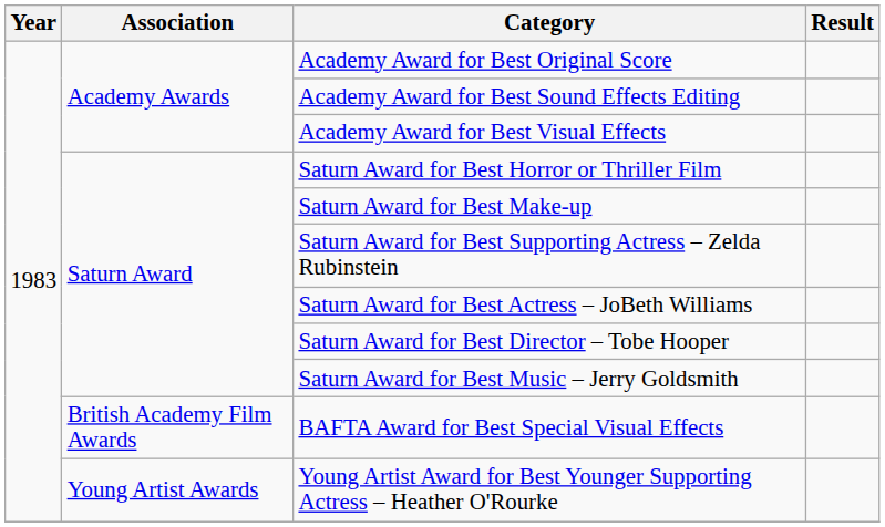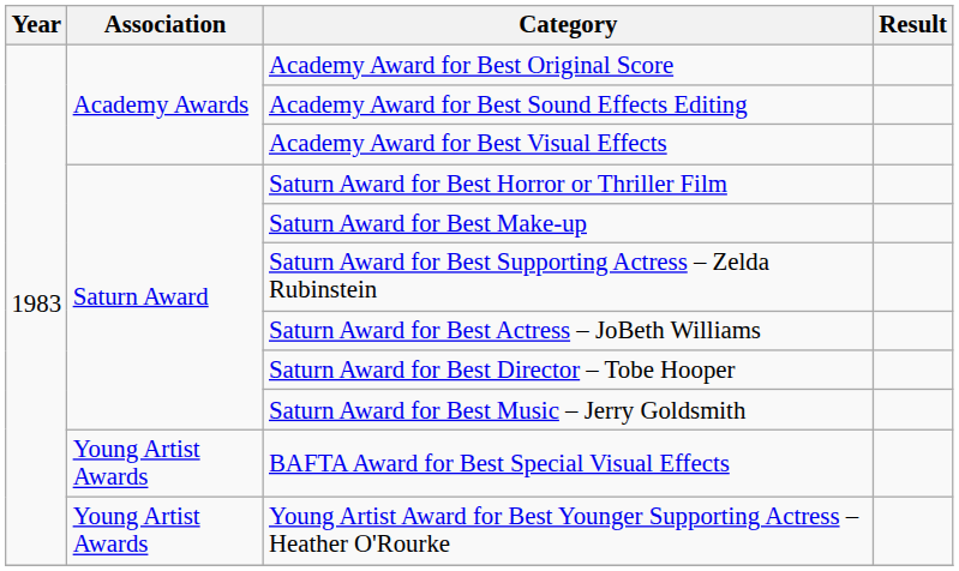BAFTA Award for Best Special Visual Effects | Association: British Academy Film Awards -> Young Artist Awards
